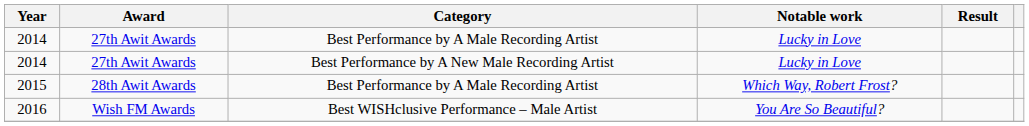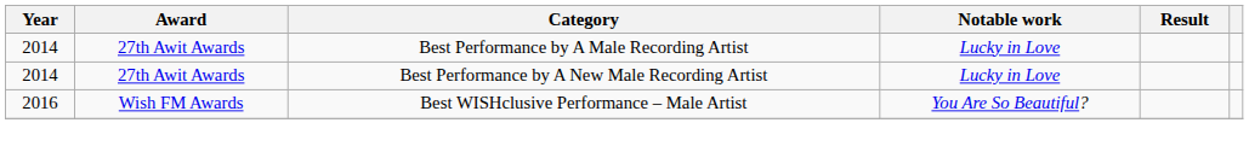- row: 2015 | 28th Awit Awards | Best Performance by A Male Recording Artist | Which Way, Robert Frost?
